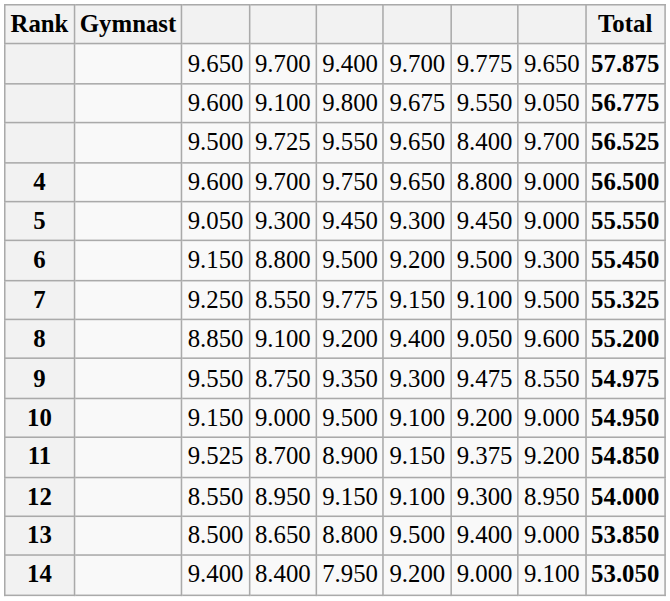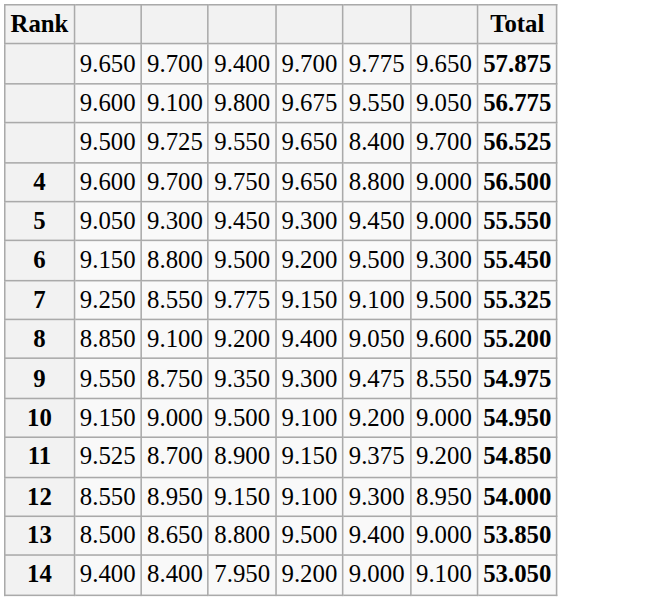- column: Gymnast
